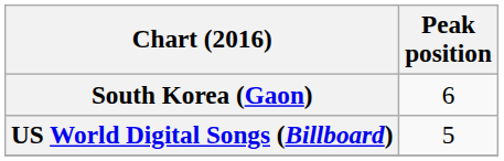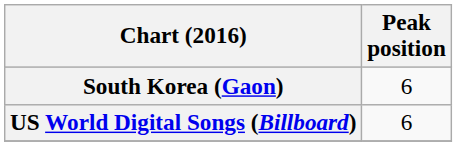US World Digital Songs (Billboard) | Peak position: 5 -> 6
